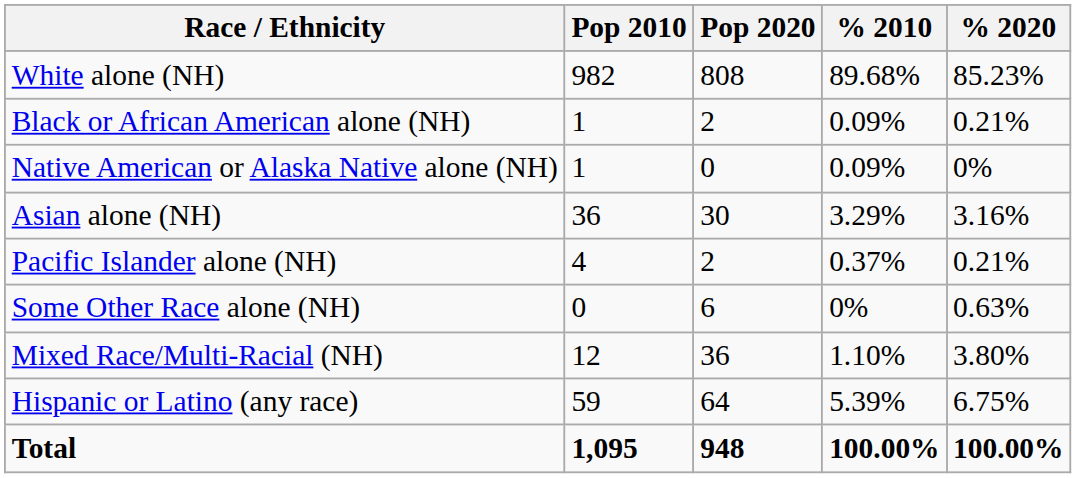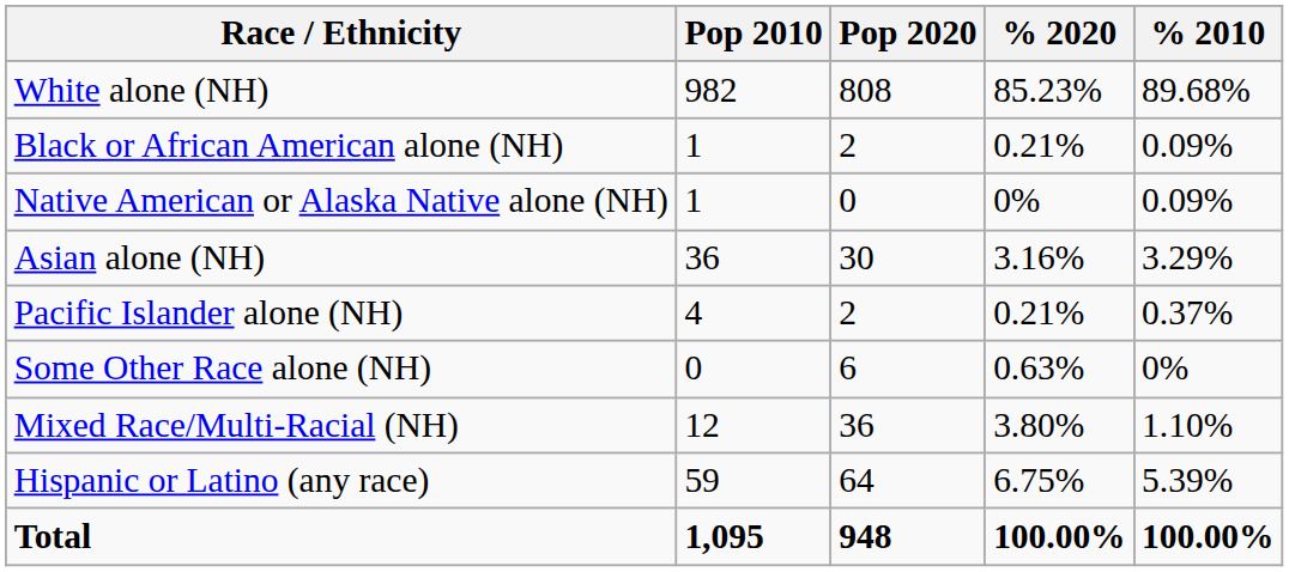columns swapped: % 2010 <-> % 2020
